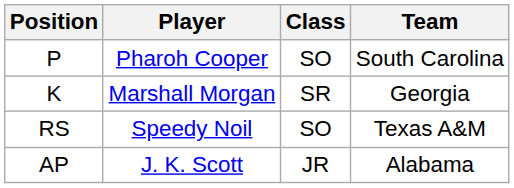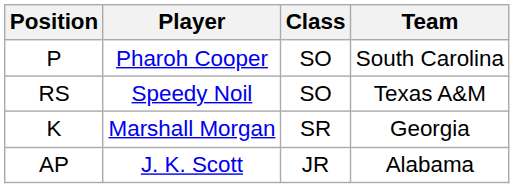rows swapped: K <-> RS
